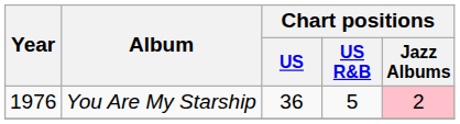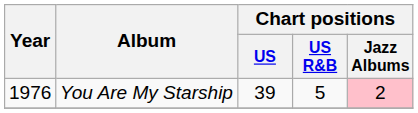You Are My Starship | Chart positions / US: 36 -> 39
